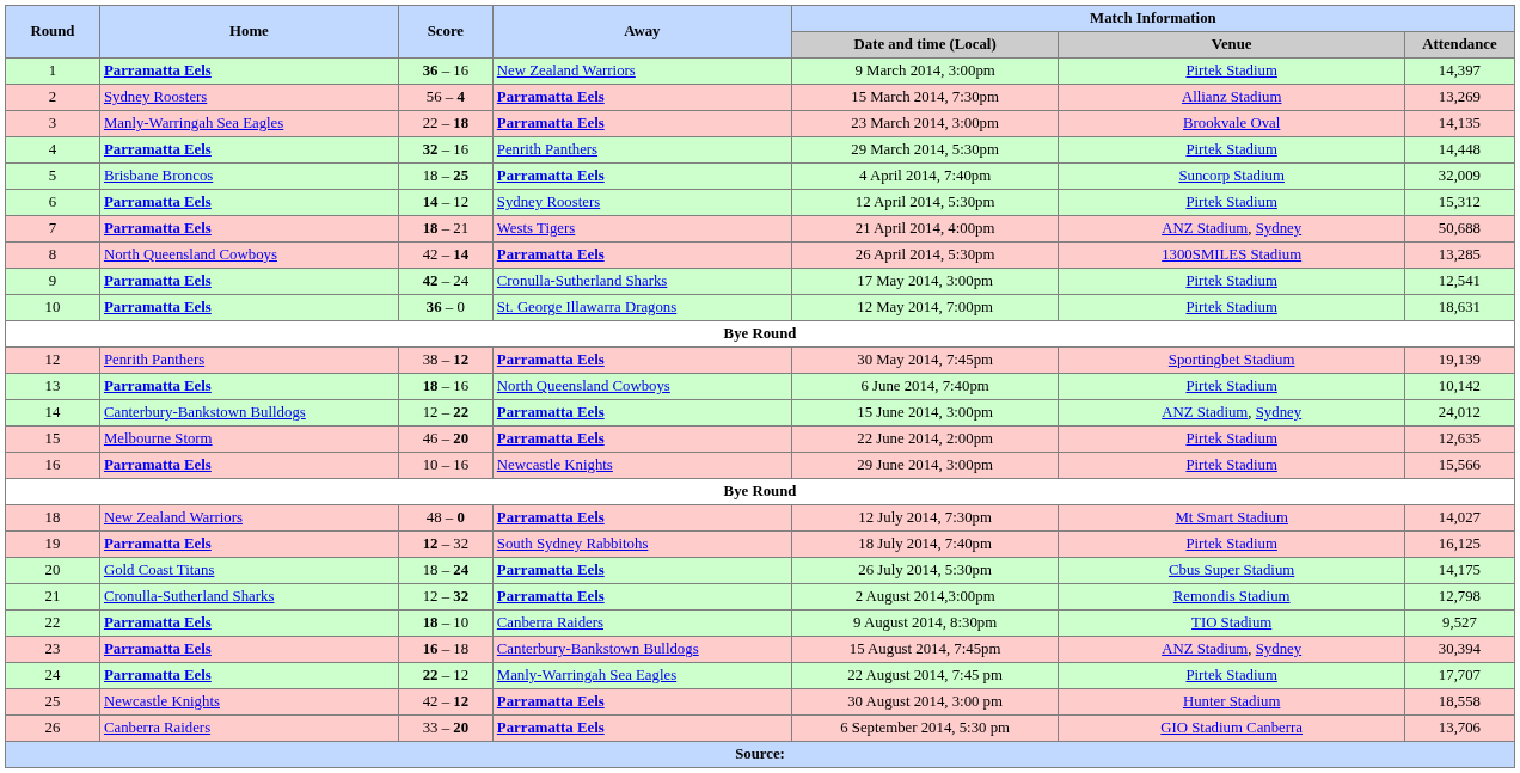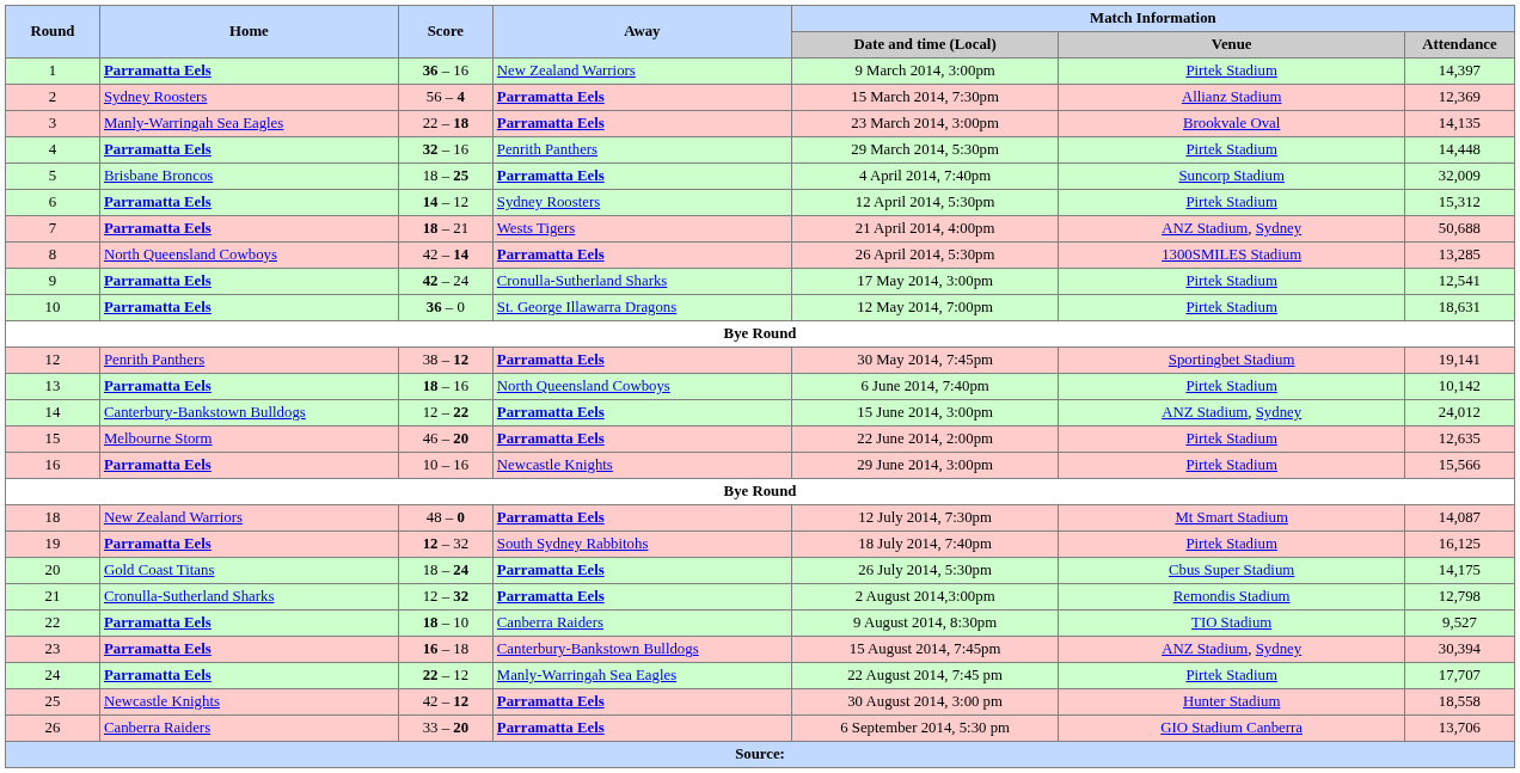2 | Match Information / Attendance: 13,269 -> 12,369
12 | Match Information / Attendance: 19,139 -> 19,141
18 | Match Information / Attendance: 14,027 -> 14,087
